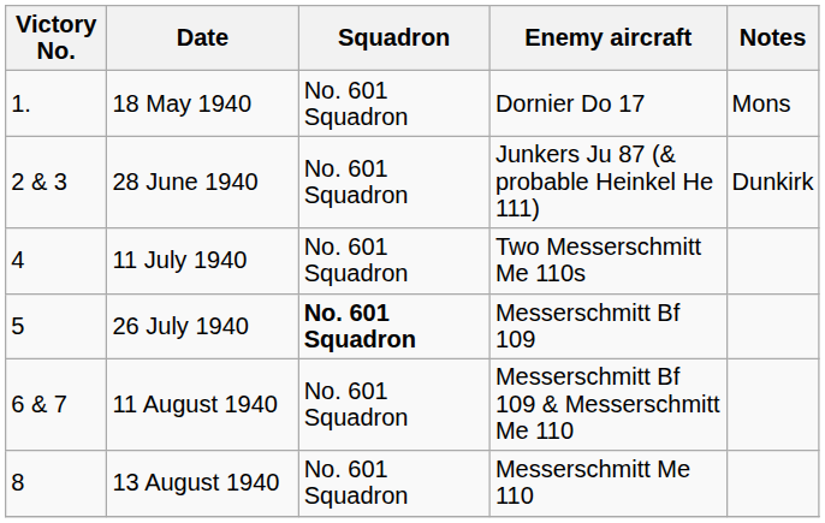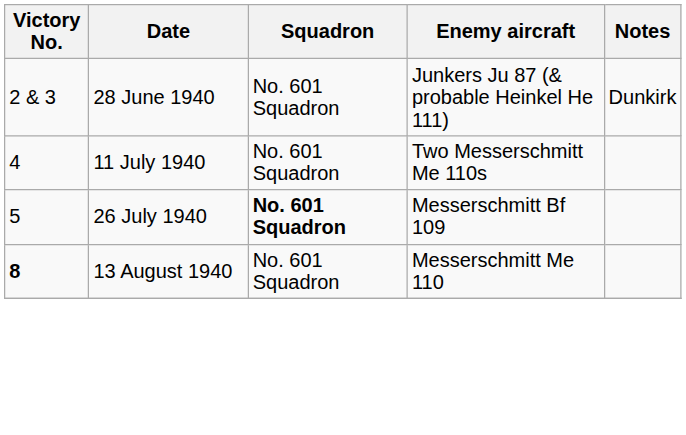- row: 1. | 18 May 1940 | No. 601 Squadron | Dornier Do 17 | Mons
- row: 6 & 7 | 11 August 1940 | No. 601 Squadron | Messerschmitt Bf 109 & Messerschmitt Me 110
13 August 1940 | Victory No.: normal -> bold
